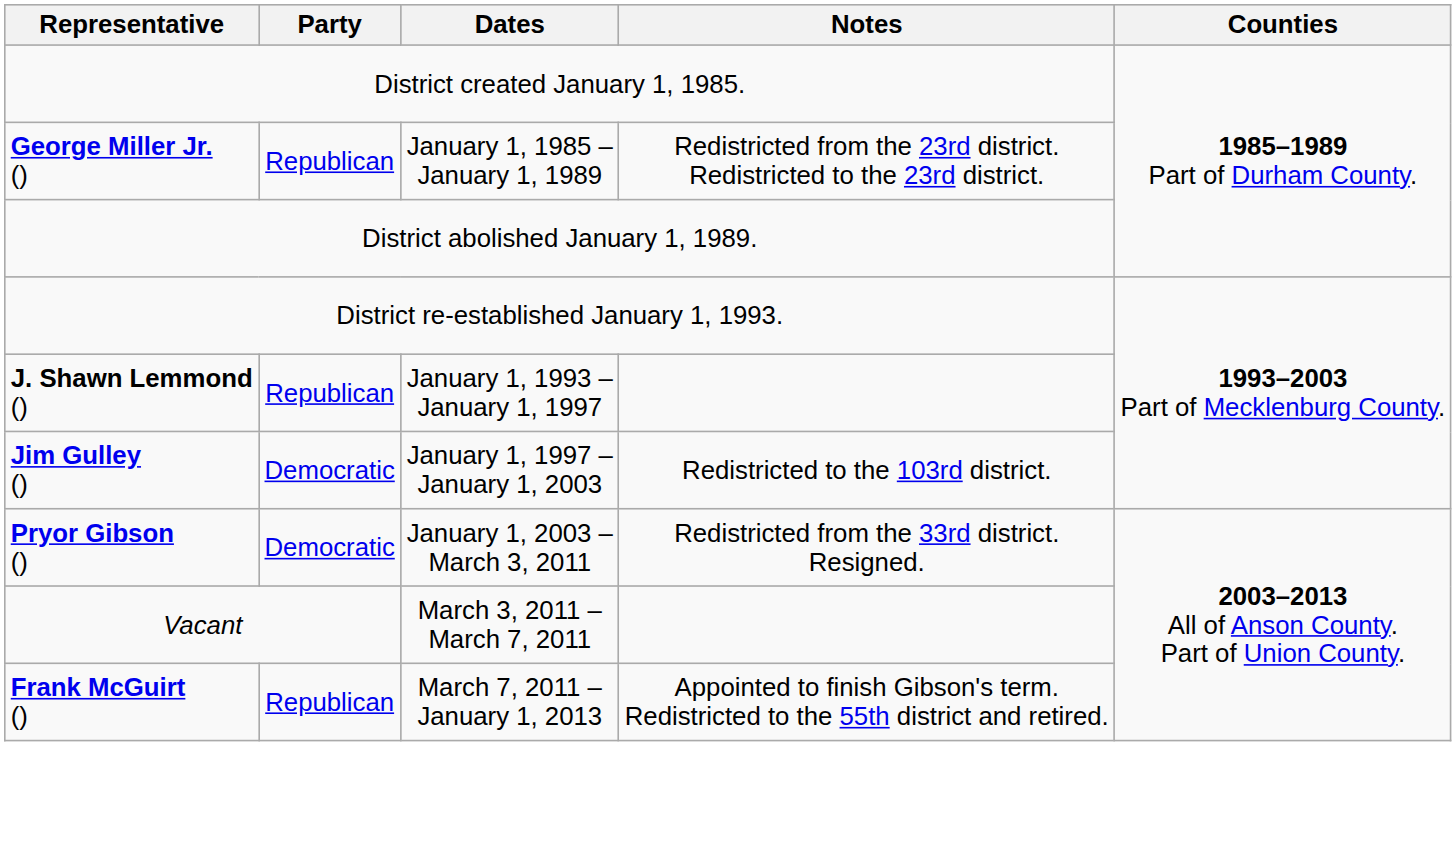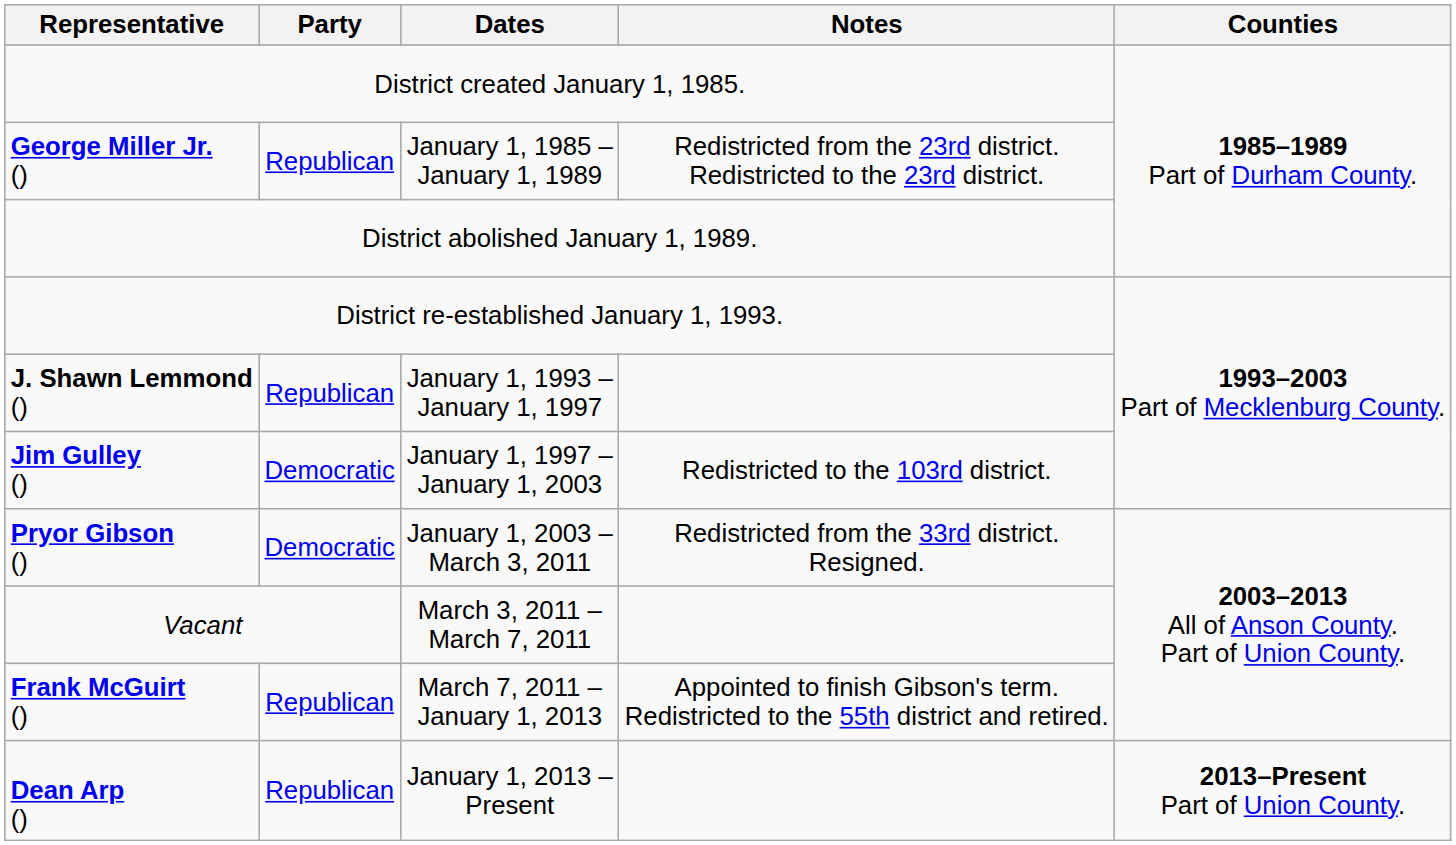+ row: Dean Arp () | Republican | January 1, 2013 – Present | 2013–Present Part of Union County.
